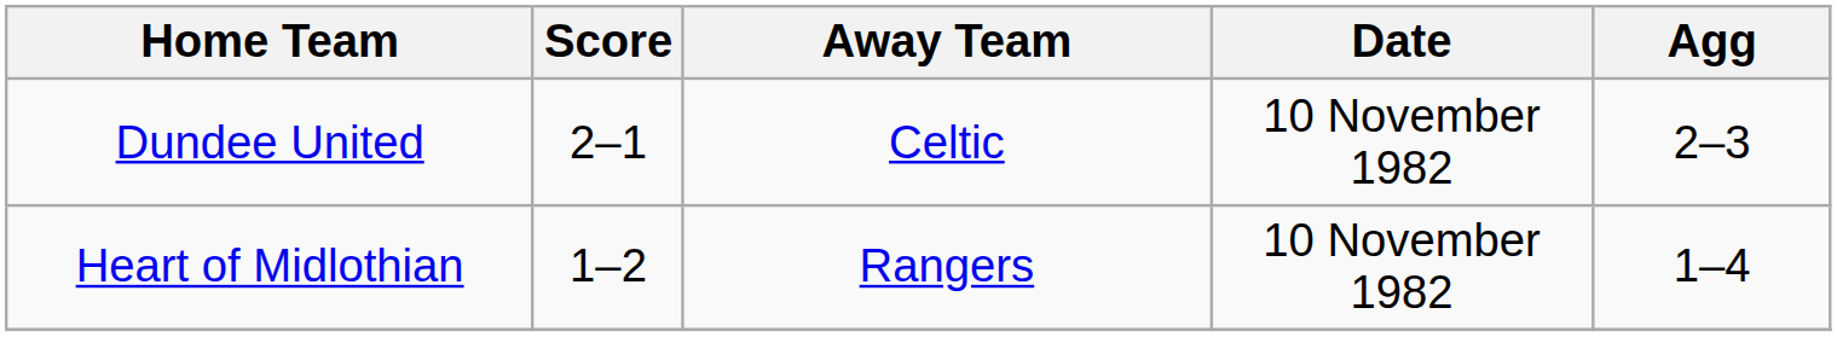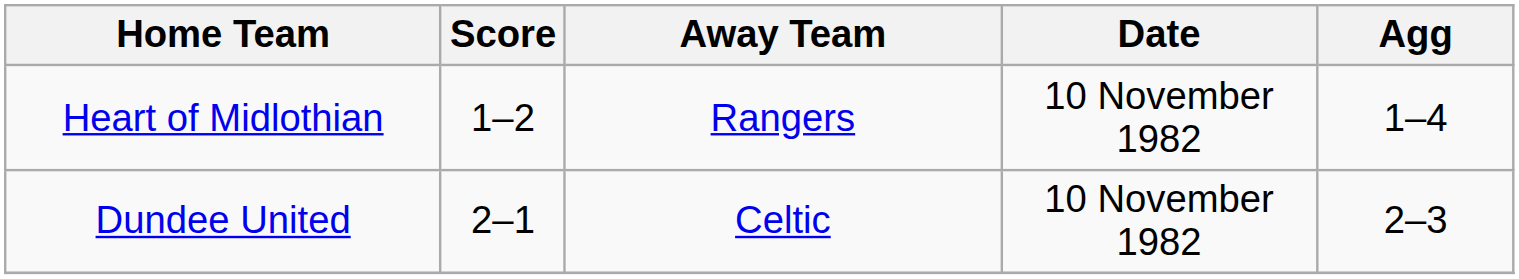rows swapped: Dundee United <-> Heart of Midlothian
